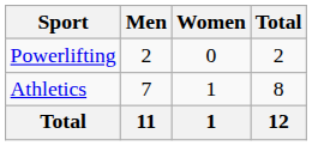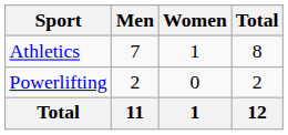rows swapped: Athletics <-> Powerlifting
